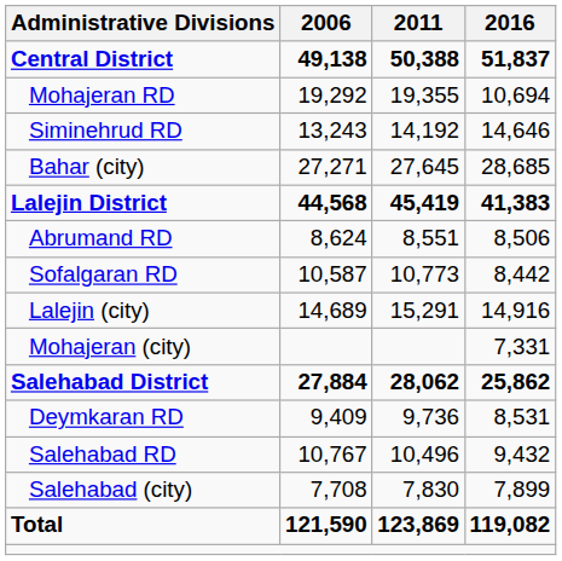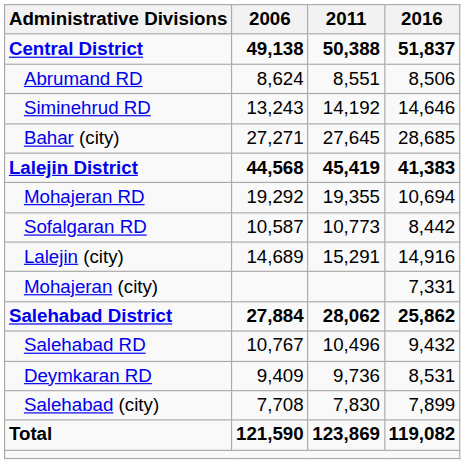rows swapped: Abrumand RD <-> Mohajeran RD
rows swapped: Deymkaran RD <-> Salehabad RD
